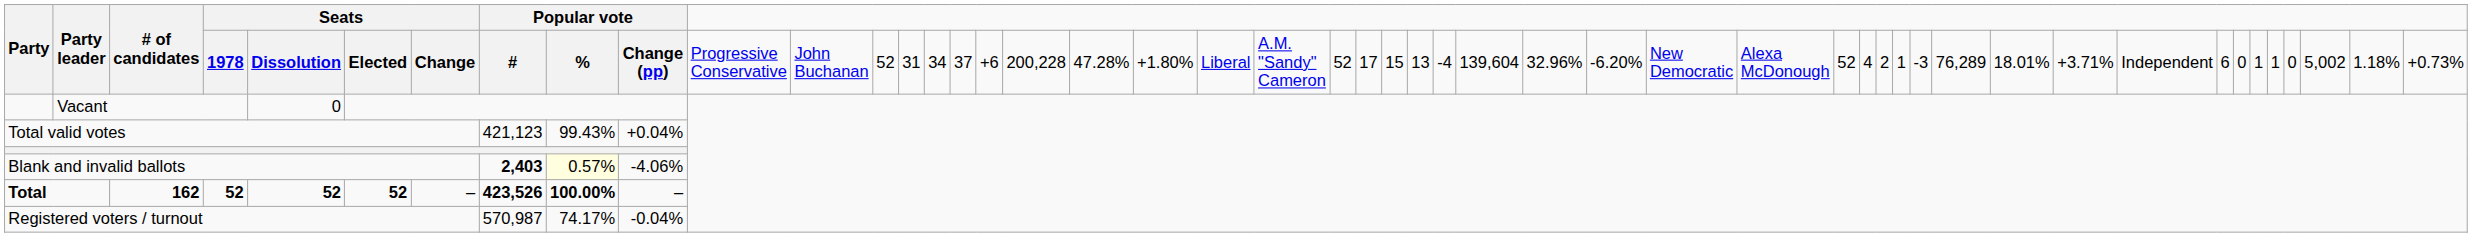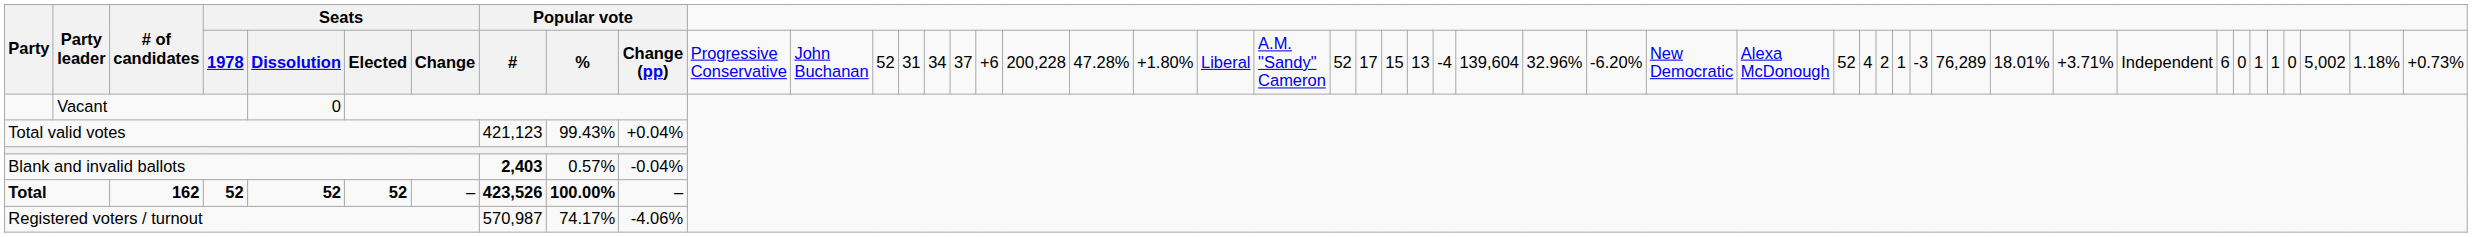Blank and invalid ballots | column 10: lightyellow background -> no background
Blank and invalid ballots | column 11: -4.06% -> -0.04%
Registered voters / turnout | column 11: -0.04% -> -4.06%
